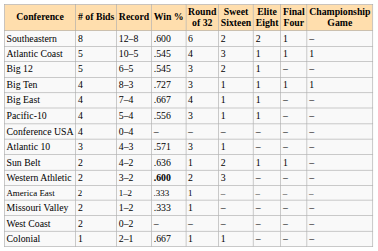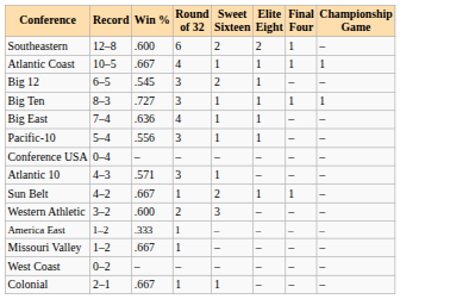- column: # of Bids | 8 | 5 | 5 | 4 | 4 | 4 | 4 | 3 | 2 | 2 | 2 | 2 | 2 | 1
Atlantic Coast | Win %: .545 -> .667
Atlantic Coast | Sweet Sixteen: 3 -> 1
Big East | Win %: .667 -> .636
Sun Belt | Win %: .636 -> .667
Western Athletic | Win %: bold -> normal
Missouri Valley | Win %: .333 -> .667
